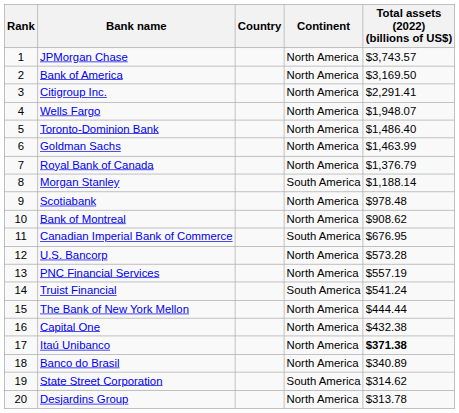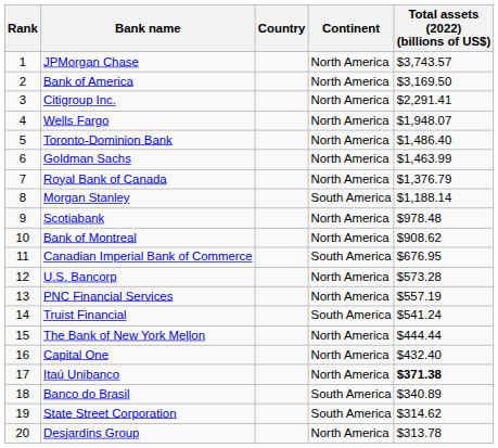Capital One | Total assets (2022) (billions of US$): $432.38 -> $432.40
Banco do Brasil | Continent: North America -> South America
